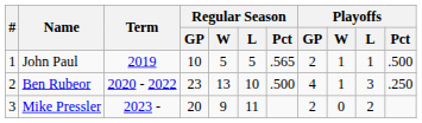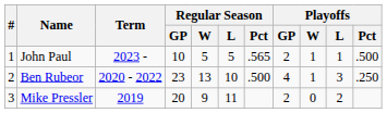John Paul | Term: 2019 -> 2023 -
Mike Pressler | Term: 2023 - -> 2019
